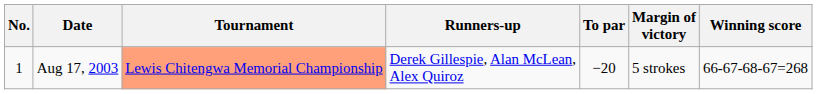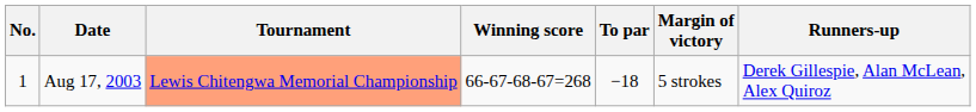columns swapped: Winning score <-> Runners-up
Aug 17, 2003 | To par: −20 -> −18
